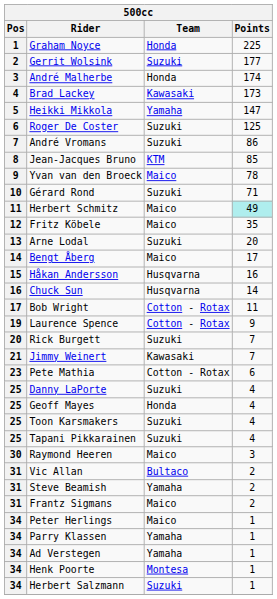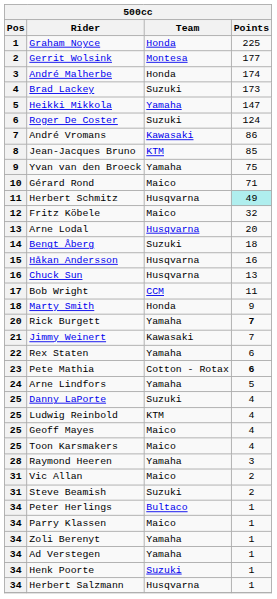Gerrit Wolsink | Team: Suzuki -> Montesa
Brad Lackey | Team: Kawasaki -> Suzuki
Roger De Coster | Points: 125 -> 124
André Vromans | Team: Suzuki -> Kawasaki
Yvan van den Broeck | Team: Maico -> Yamaha
Yvan van den Broeck | Points: 78 -> 75
Gérard Rond | Team: Suzuki -> Maico
Herbert Schmitz | Team: Maico -> Husqvarna
Fritz Köbele | Points: 35 -> 32
Arne Lodal | Team: Suzuki -> Husqvarna
Bengt Åberg | Team: Maico -> Suzuki
Bengt Åberg | Points: 17 -> 18
Chuck Sun | Points: 14 -> 13
Bob Wright | Team: Cotton - Rotax -> CCM
+ row: 18 | Marty Smith | Honda | 9
- row: 19 | Laurence Spence | Cotton - Rotax | 9
Rick Burgett | Team: Suzuki -> Yamaha
Rick Burgett | Points: normal -> bold
+ row: 22 | Rex Staten | Yamaha | 6
Pete Mathia | Points: normal -> bold
+ row: 24 | Arne Lindfors | Yamaha | 5
+ row: 25 | Ludwig Reinbold | KTM | 4
Geoff Mayes | Team: Honda -> Maico
Toon Karsmakers | Team: Suzuki -> Maico
- row: 25 | Tapani Pikkarainen | Suzuki | 4
Raymond Heeren | Pos: 30 -> 28
Raymond Heeren | Team: Maico -> Yamaha
Vic Allan | Team: Bultaco -> Maico
Steve Beamish | Team: Yamaha -> Suzuki
- row: 31 | Frantz Sigmans | Maico | 2
Peter Herlings | Team: Maico -> Bultaco
Parry Klassen | Team: Yamaha -> Maico
+ row: 34 | Zoli Berenyt | Yamaha | 1
Henk Poorte | Team: Montesa -> Suzuki
Herbert Salzmann | Team: Suzuki -> Husqvarna
